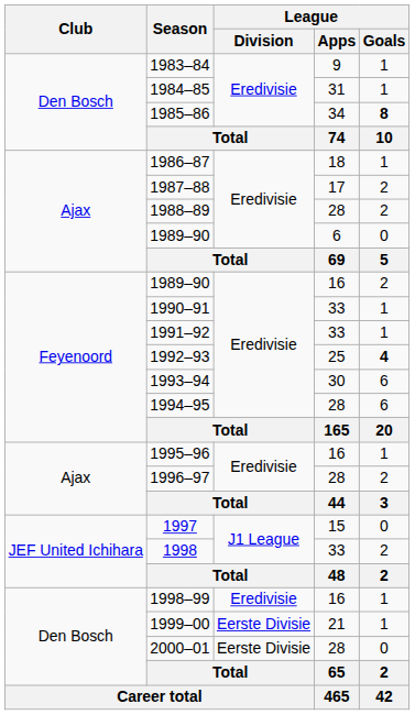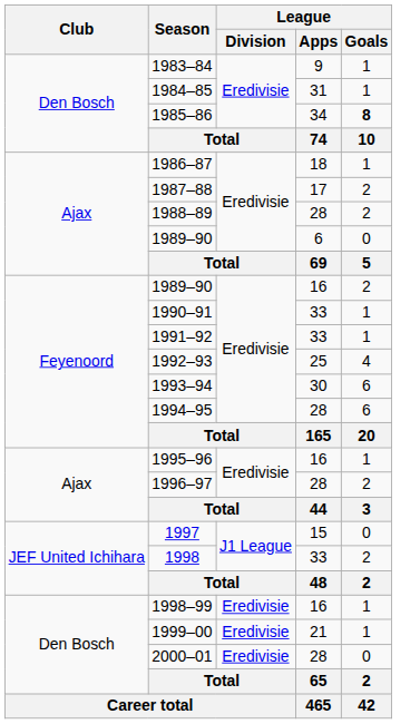1992–93 | League / Goals: bold -> normal
1999–00 | League / Division: Eerste Divisie -> Eredivisie
2000–01 | League / Division: Eerste Divisie -> Eredivisie
